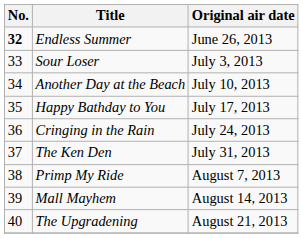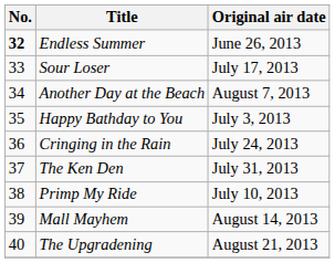Sour Loser | Original air date: July 3, 2013 -> July 17, 2013
Another Day at the Beach | Original air date: July 10, 2013 -> August 7, 2013
Happy Bathday to You | Original air date: July 17, 2013 -> July 3, 2013
Primp My Ride | Original air date: August 7, 2013 -> July 10, 2013
